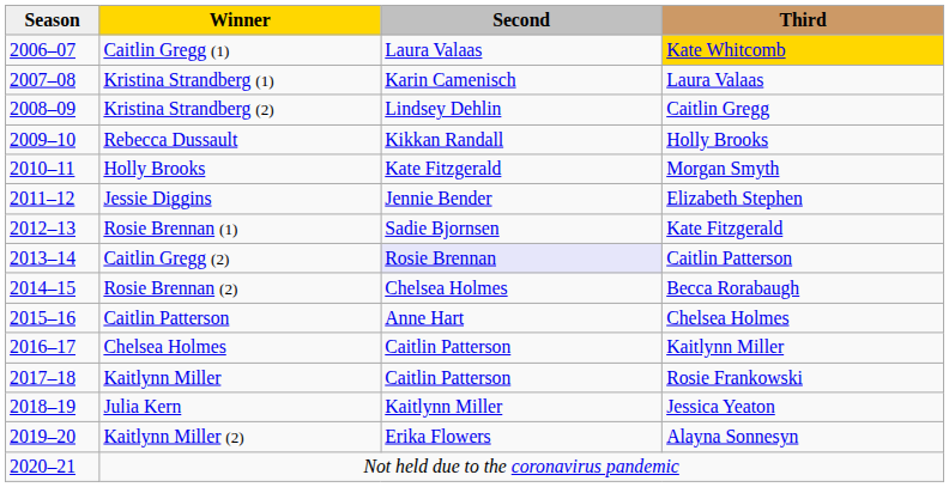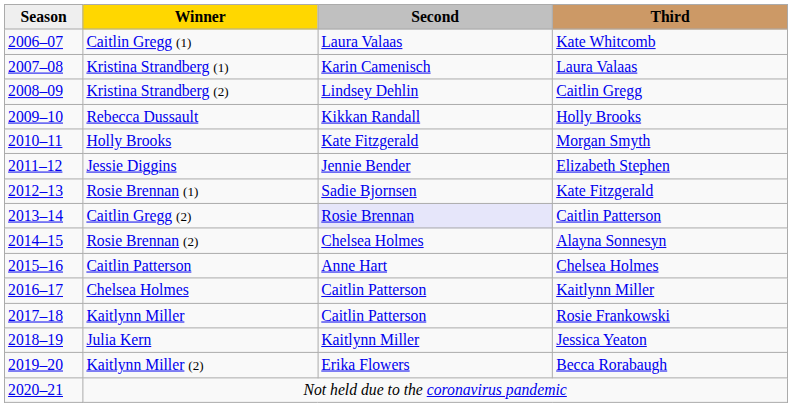Caitlin Gregg (1) | Third: gold background -> no background
Rosie Brennan (2) | Third: Becca Rorabaugh -> Alayna Sonnesyn
Kaitlynn Miller (2) | Third: Alayna Sonnesyn -> Becca Rorabaugh
